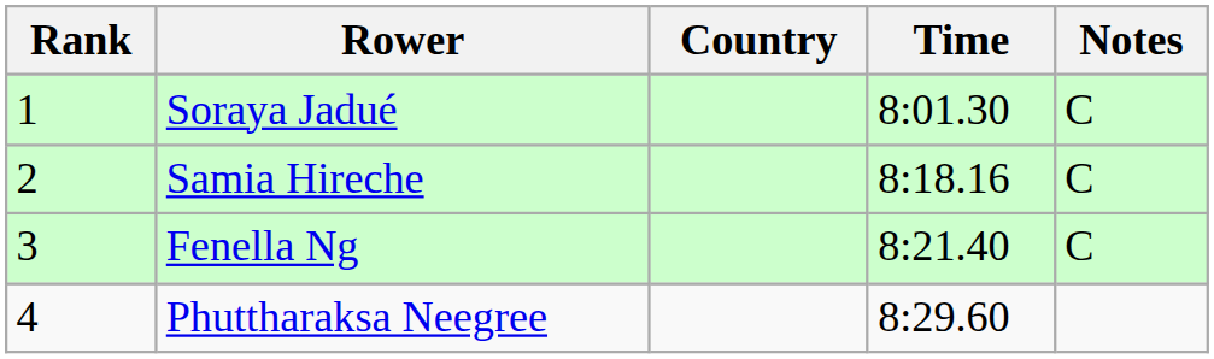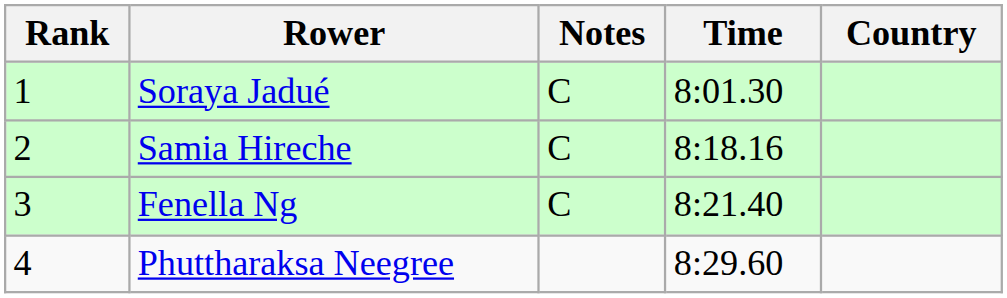columns swapped: Country <-> Notes
